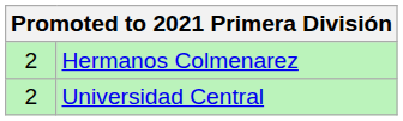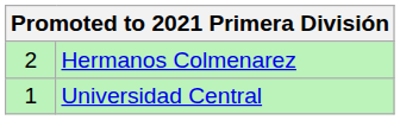Universidad Central | column 1: 2 -> 1
